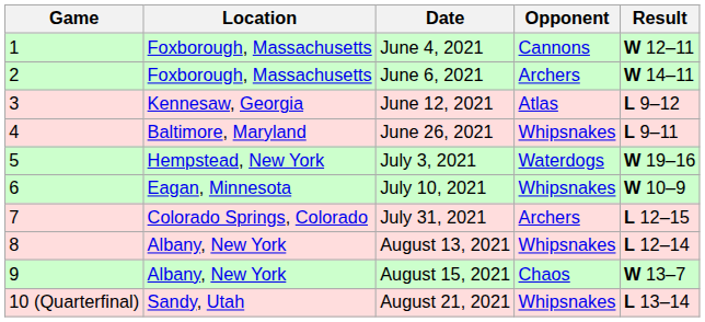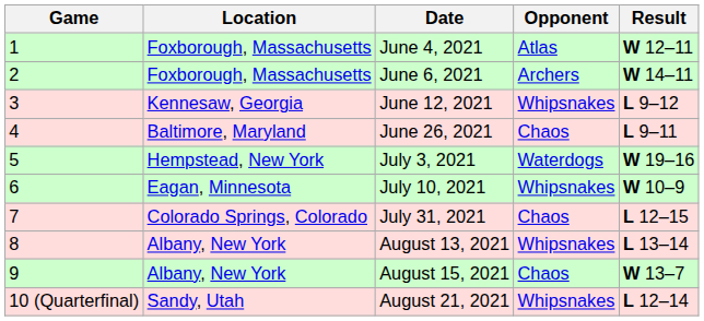June 4, 2021 | Opponent: Cannons -> Atlas
June 12, 2021 | Opponent: Atlas -> Whipsnakes
June 26, 2021 | Opponent: Whipsnakes -> Chaos
July 31, 2021 | Opponent: Archers -> Chaos
August 13, 2021 | Result: L 12–14 -> L 13–14
August 21, 2021 | Result: L 13–14 -> L 12–14
